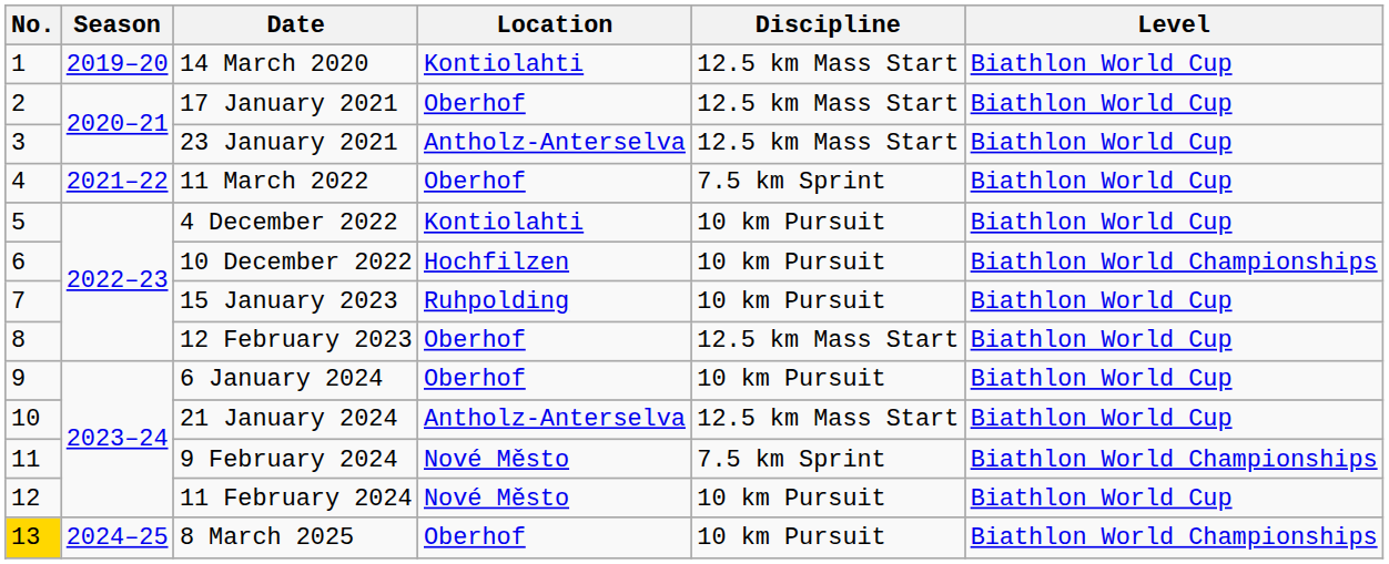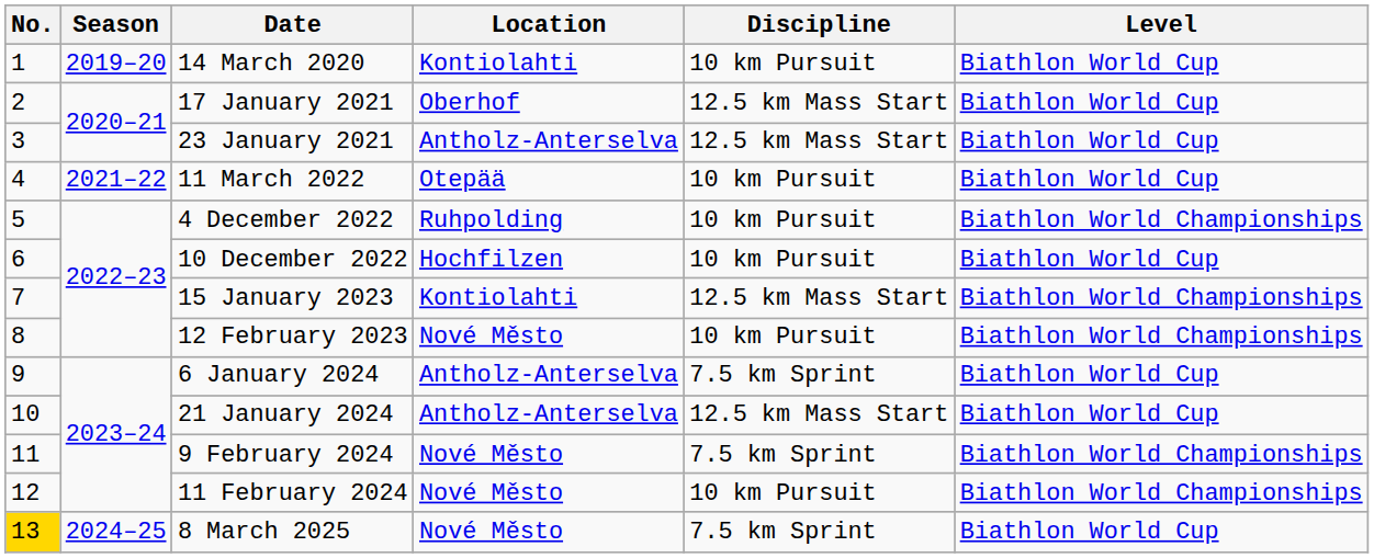14 March 2020 | Discipline: 12.5 km Mass Start -> 10 km Pursuit
11 March 2022 | Location: Oberhof -> Otepää
11 March 2022 | Discipline: 7.5 km Sprint -> 10 km Pursuit
4 December 2022 | Location: Kontiolahti -> Ruhpolding
4 December 2022 | Level: Biathlon World Cup -> Biathlon World Championships
10 December 2022 | Level: Biathlon World Championships -> Biathlon World Cup
15 January 2023 | Location: Ruhpolding -> Kontiolahti
15 January 2023 | Discipline: 10 km Pursuit -> 12.5 km Mass Start
15 January 2023 | Level: Biathlon World Cup -> Biathlon World Championships
12 February 2023 | Location: Oberhof -> Nové Město
12 February 2023 | Discipline: 12.5 km Mass Start -> 10 km Pursuit
12 February 2023 | Level: Biathlon World Cup -> Biathlon World Championships
6 January 2024 | Location: Oberhof -> Antholz-Anterselva
6 January 2024 | Discipline: 10 km Pursuit -> 7.5 km Sprint
11 February 2024 | Level: Biathlon World Cup -> Biathlon World Championships
8 March 2025 | Location: Oberhof -> Nové Město
8 March 2025 | Discipline: 10 km Pursuit -> 7.5 km Sprint
8 March 2025 | Level: Biathlon World Championships -> Biathlon World Cup
